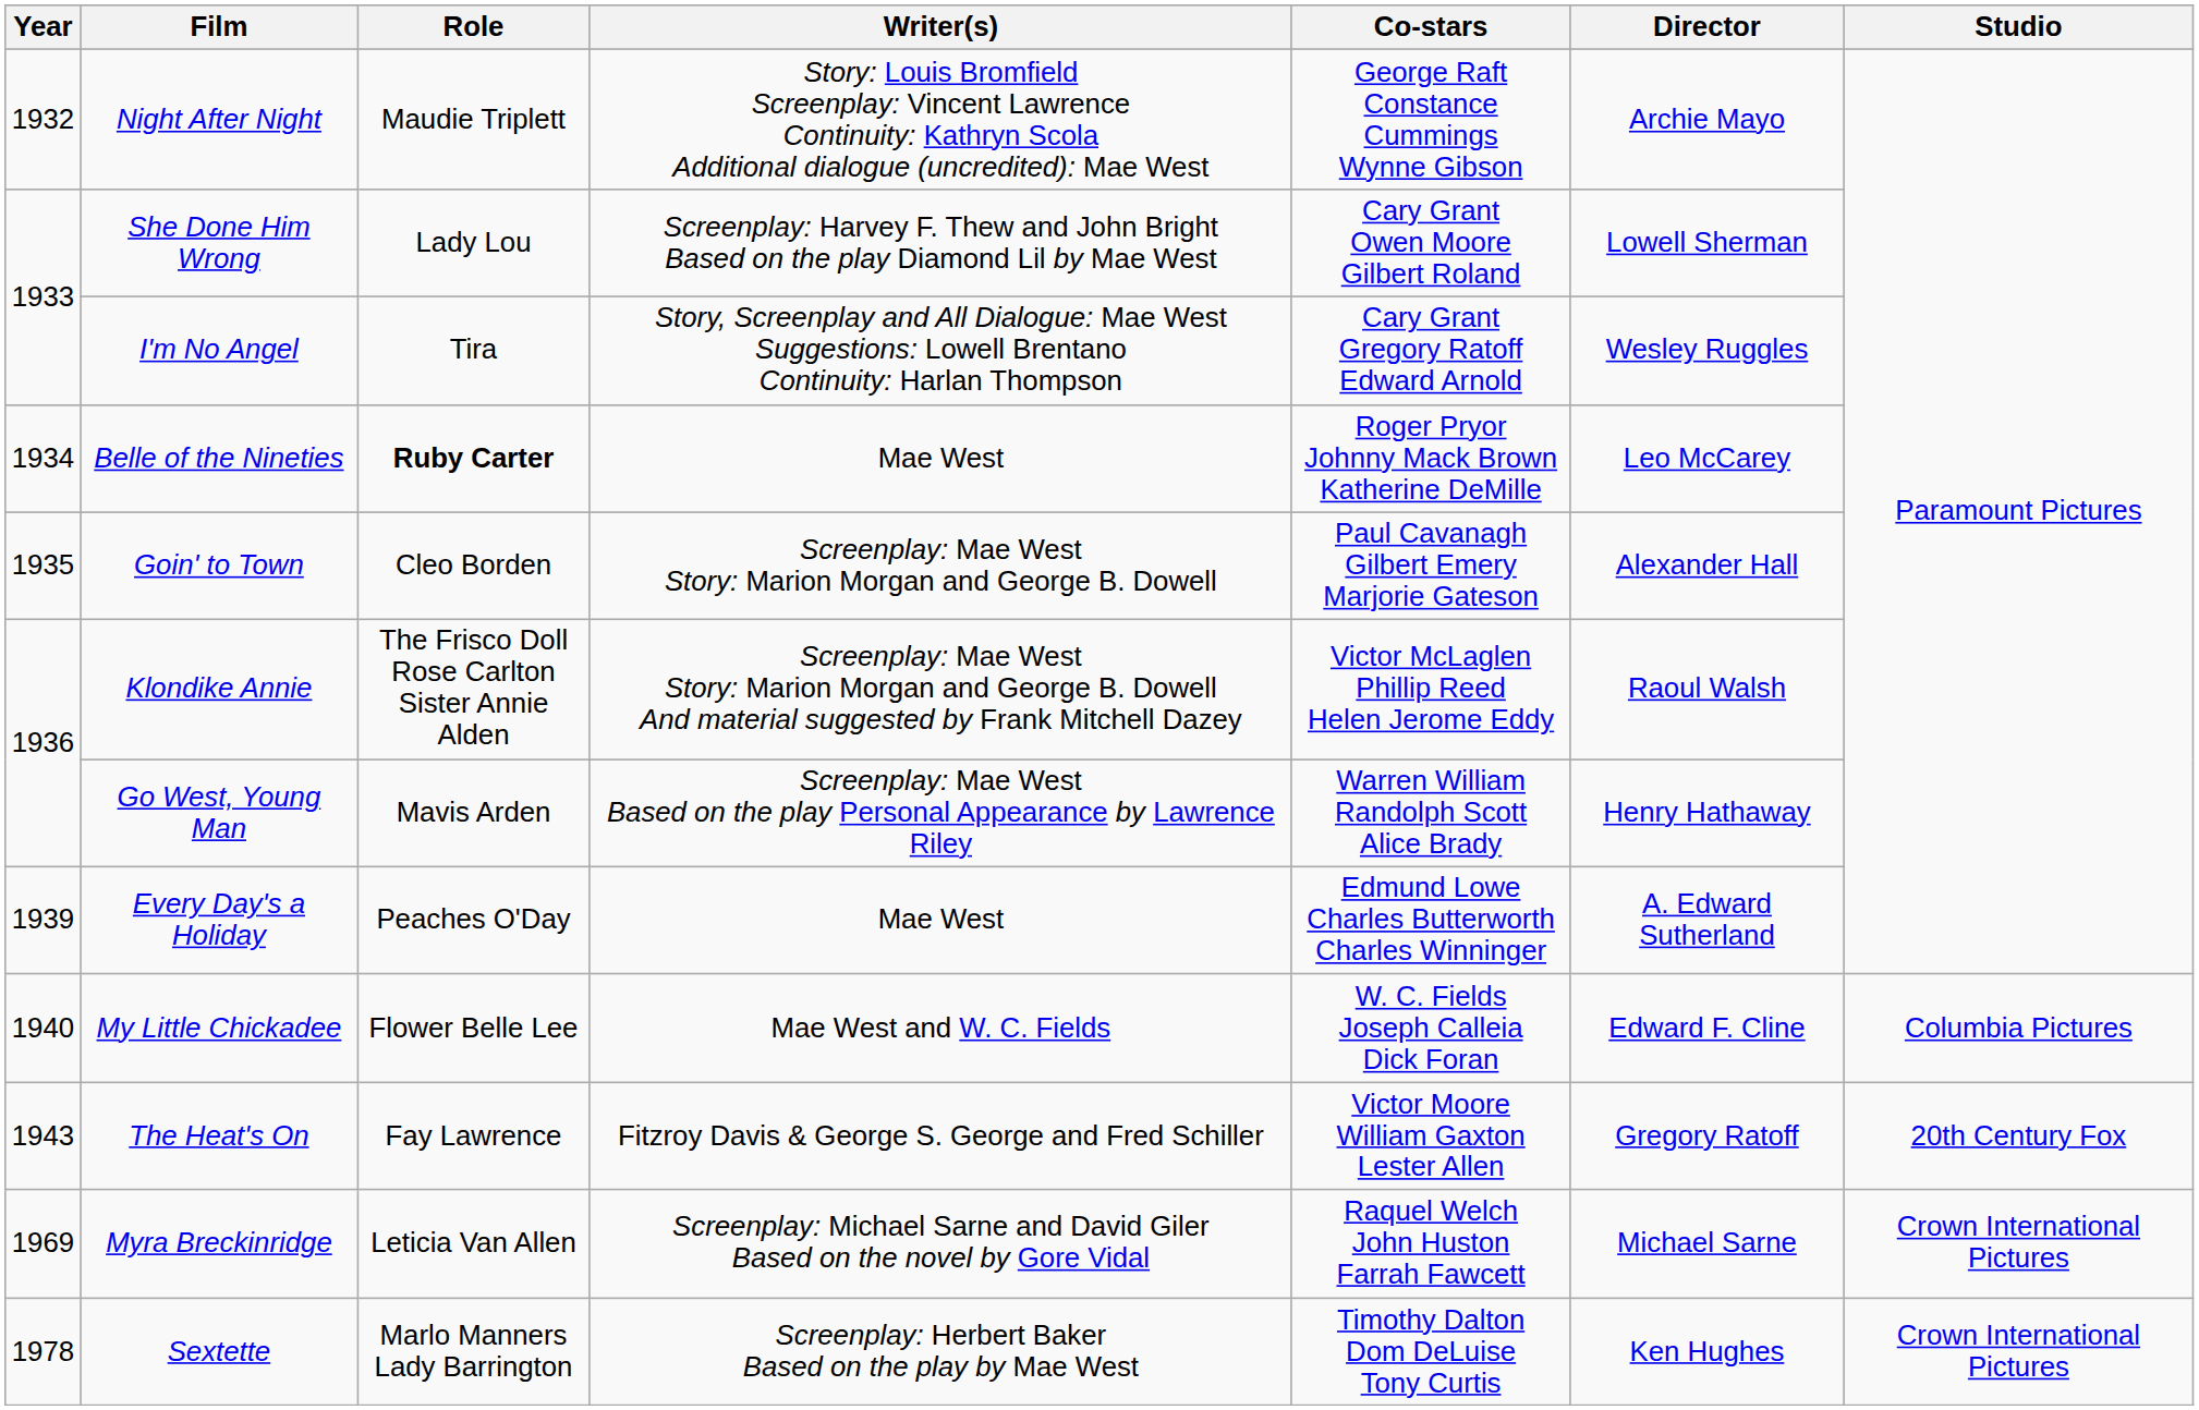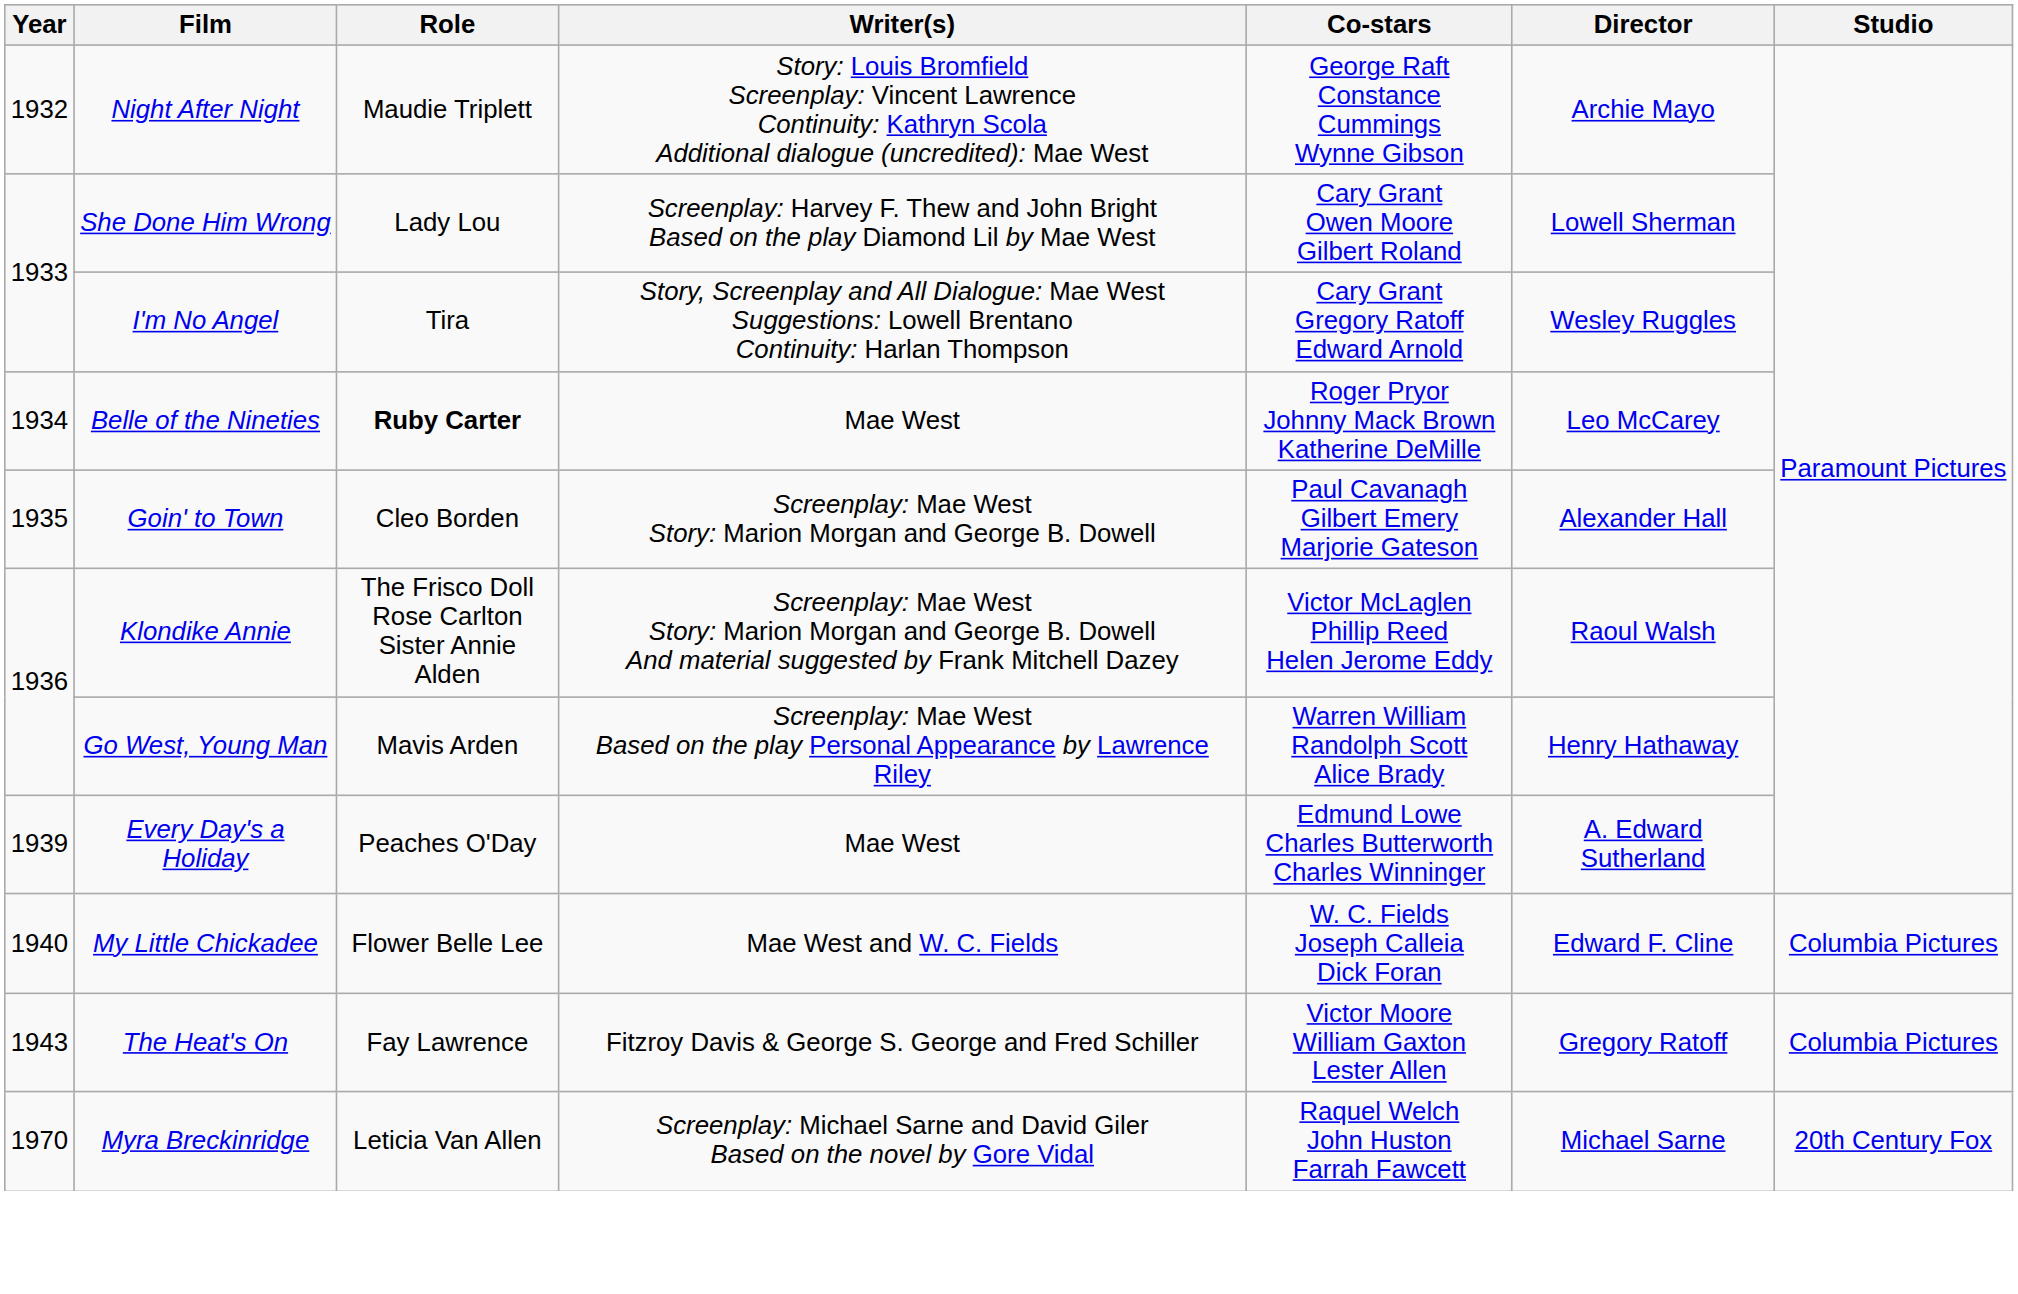The Heat's On | Studio: 20th Century Fox -> Columbia Pictures
Myra Breckinridge | Year: 1969 -> 1970
Myra Breckinridge | Studio: Crown International Pictures -> 20th Century Fox
- row: 1978 | Sextette | Marlo Manners Lady Barrington | Screenplay: Herbert Baker Based on the play by Mae West | Timothy Dalton Dom DeLuise Tony Curtis | Ken Hughes | Crown International Pictures
